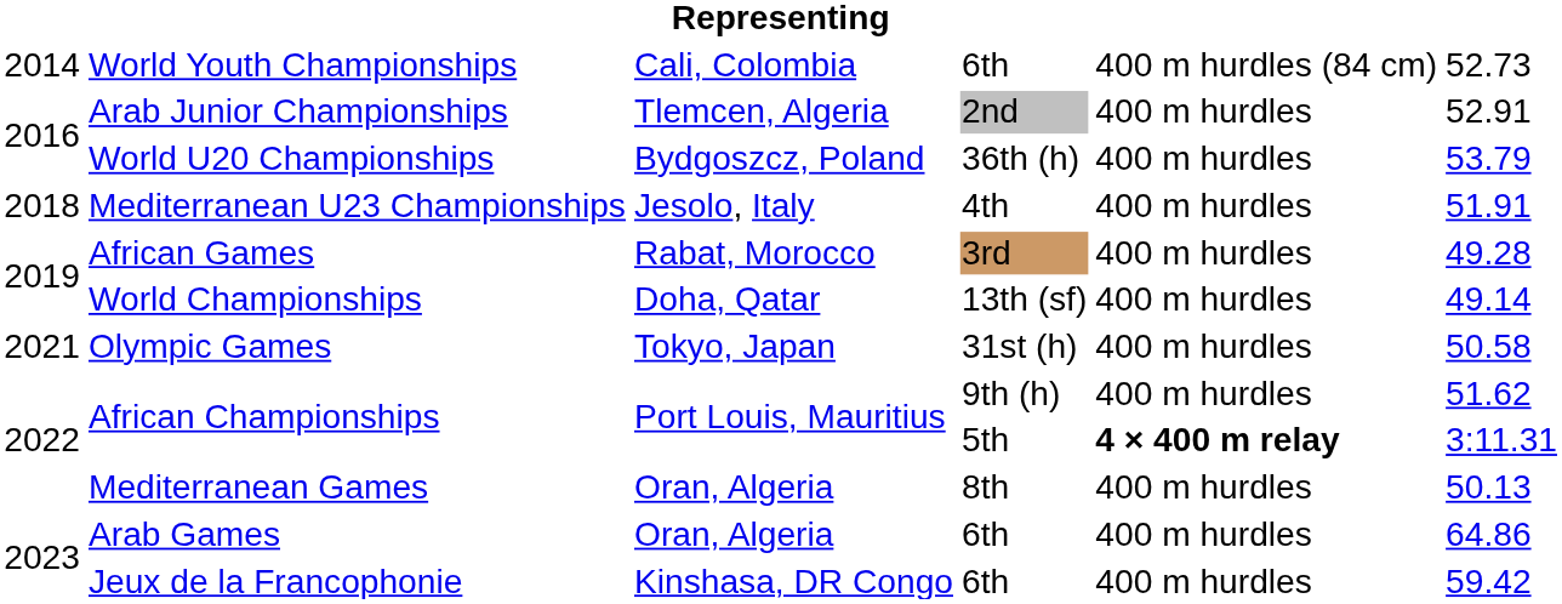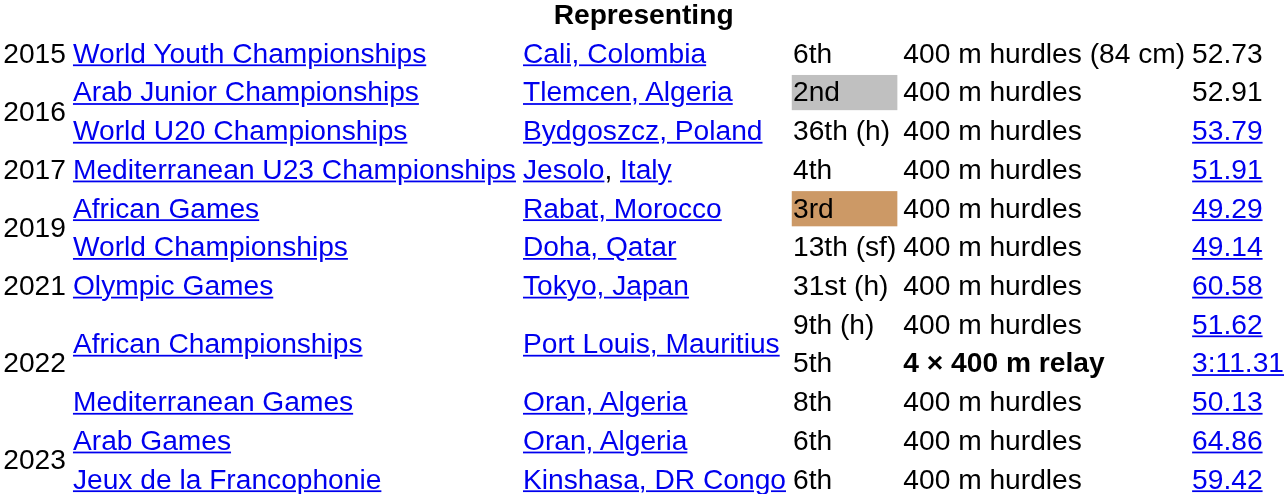World Youth Championships | column 1: 2014 -> 2015
Mediterranean U23 Championships | column 1: 2018 -> 2017
African Games | column 6: 49.28 -> 49.29
Olympic Games | column 6: 50.58 -> 60.58
